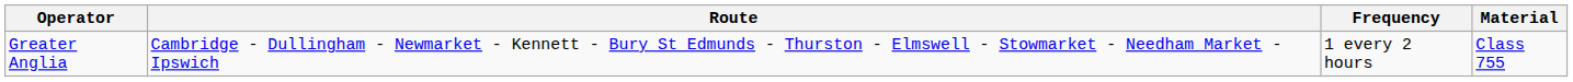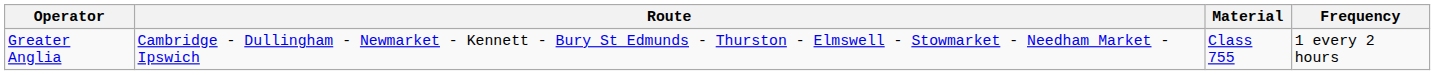columns swapped: Material <-> Frequency
